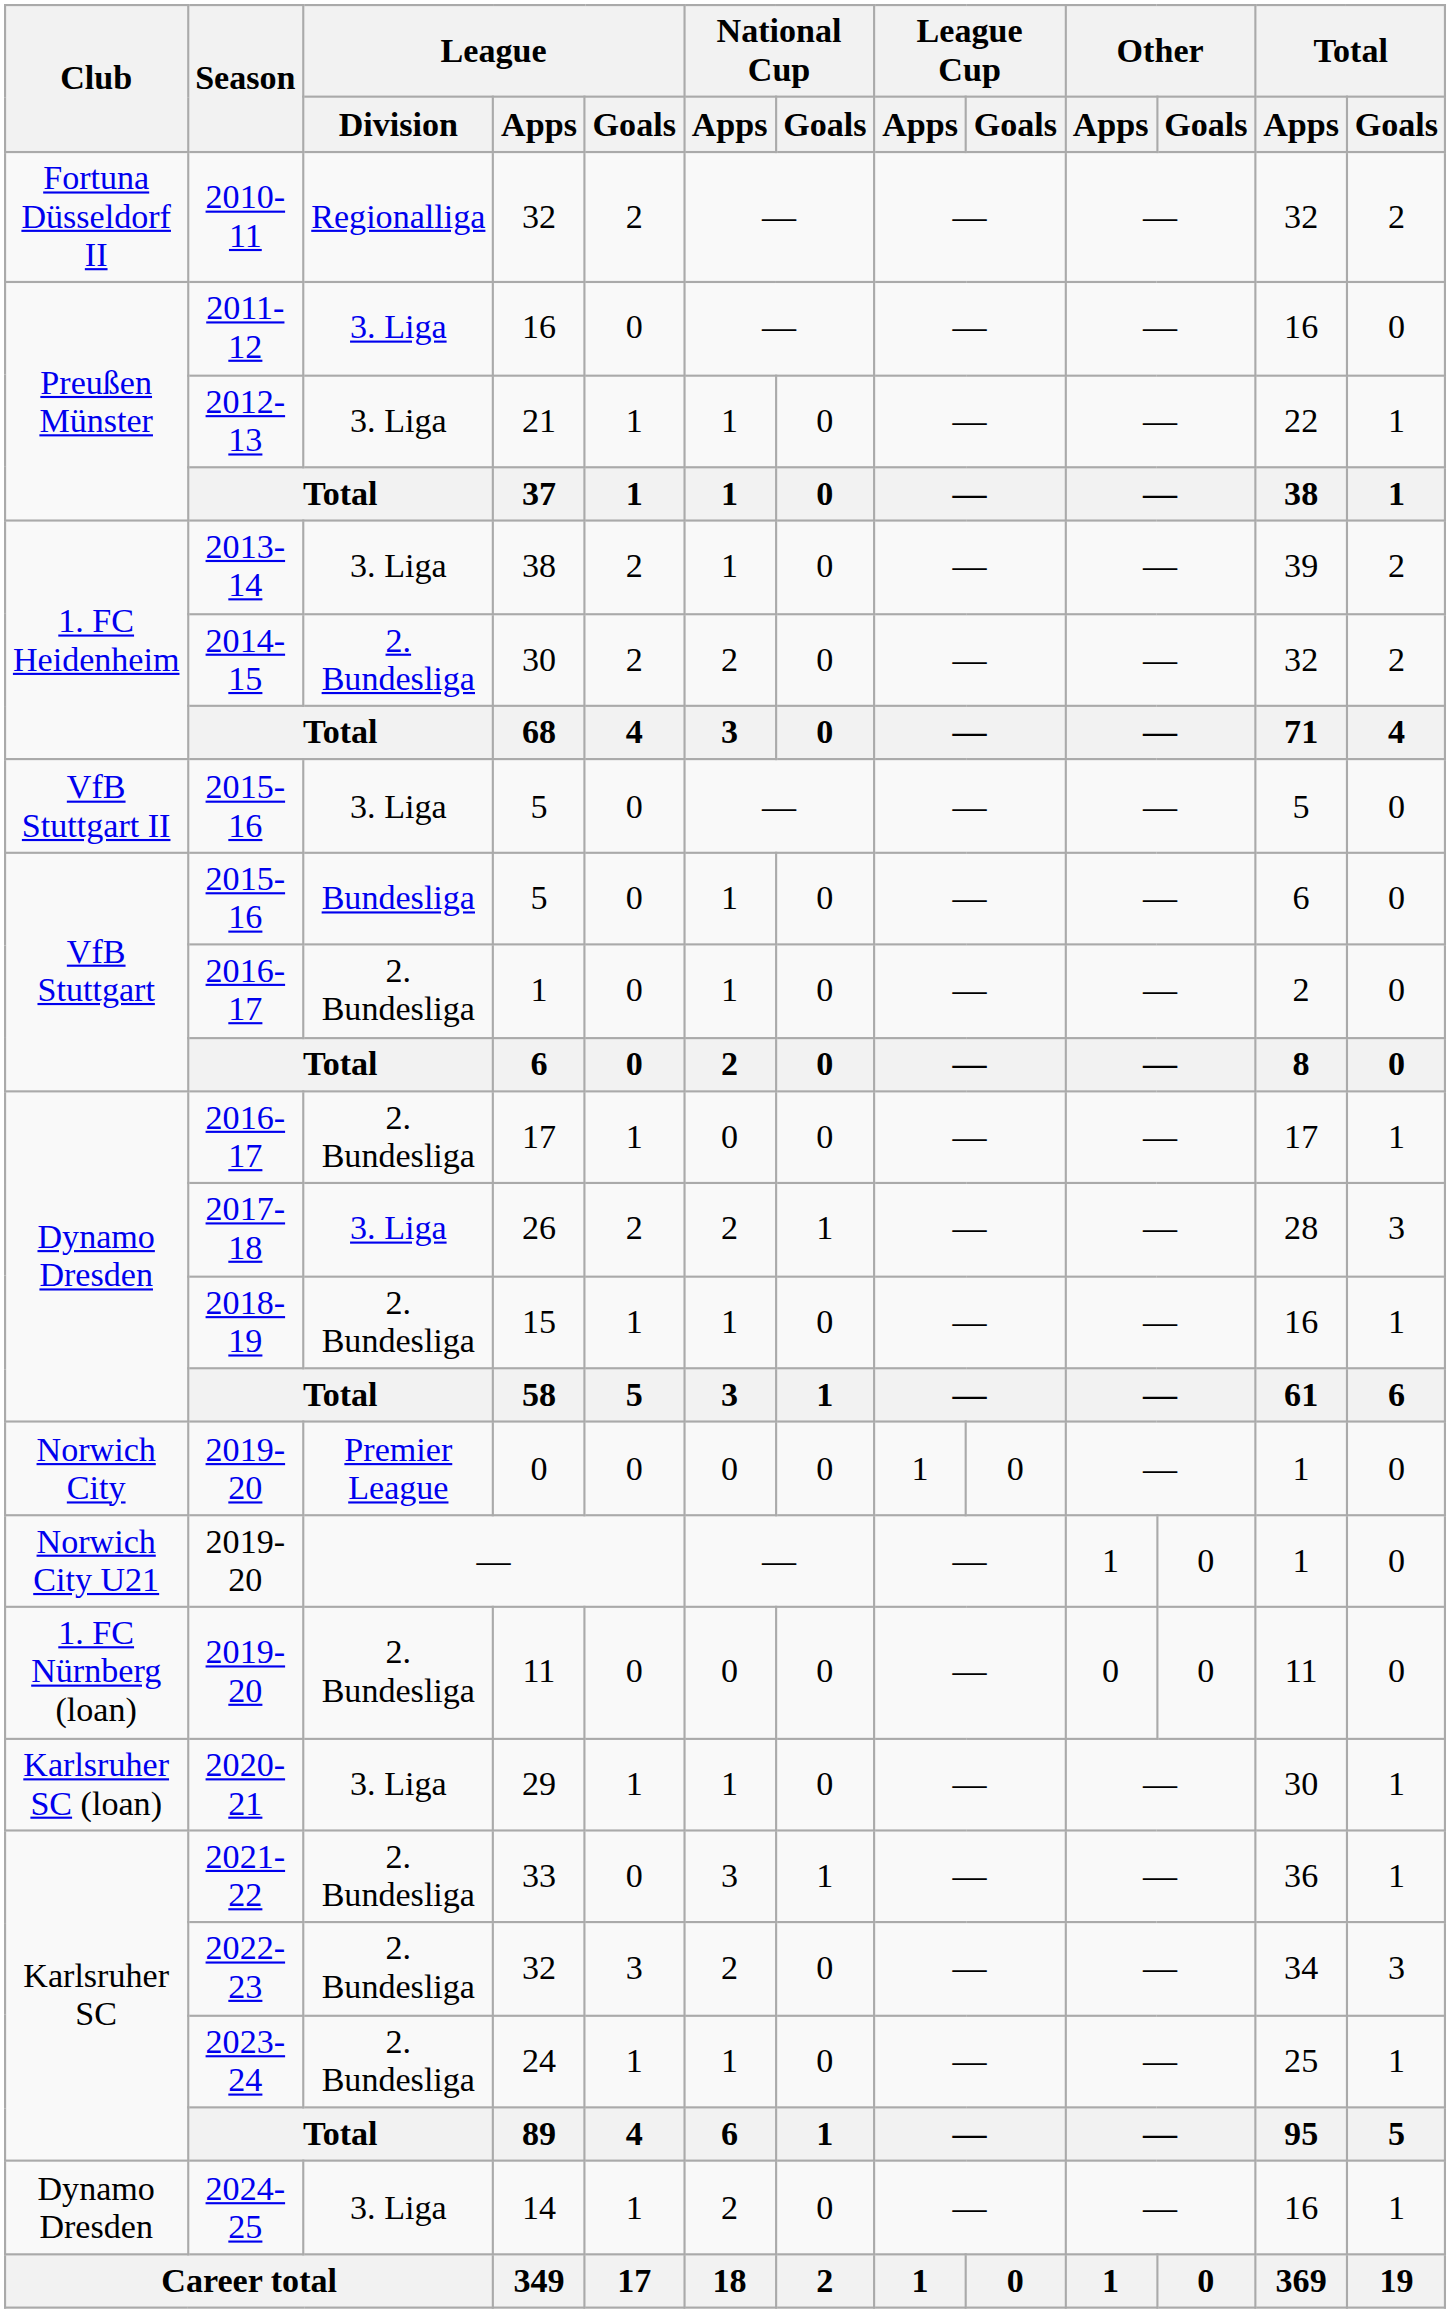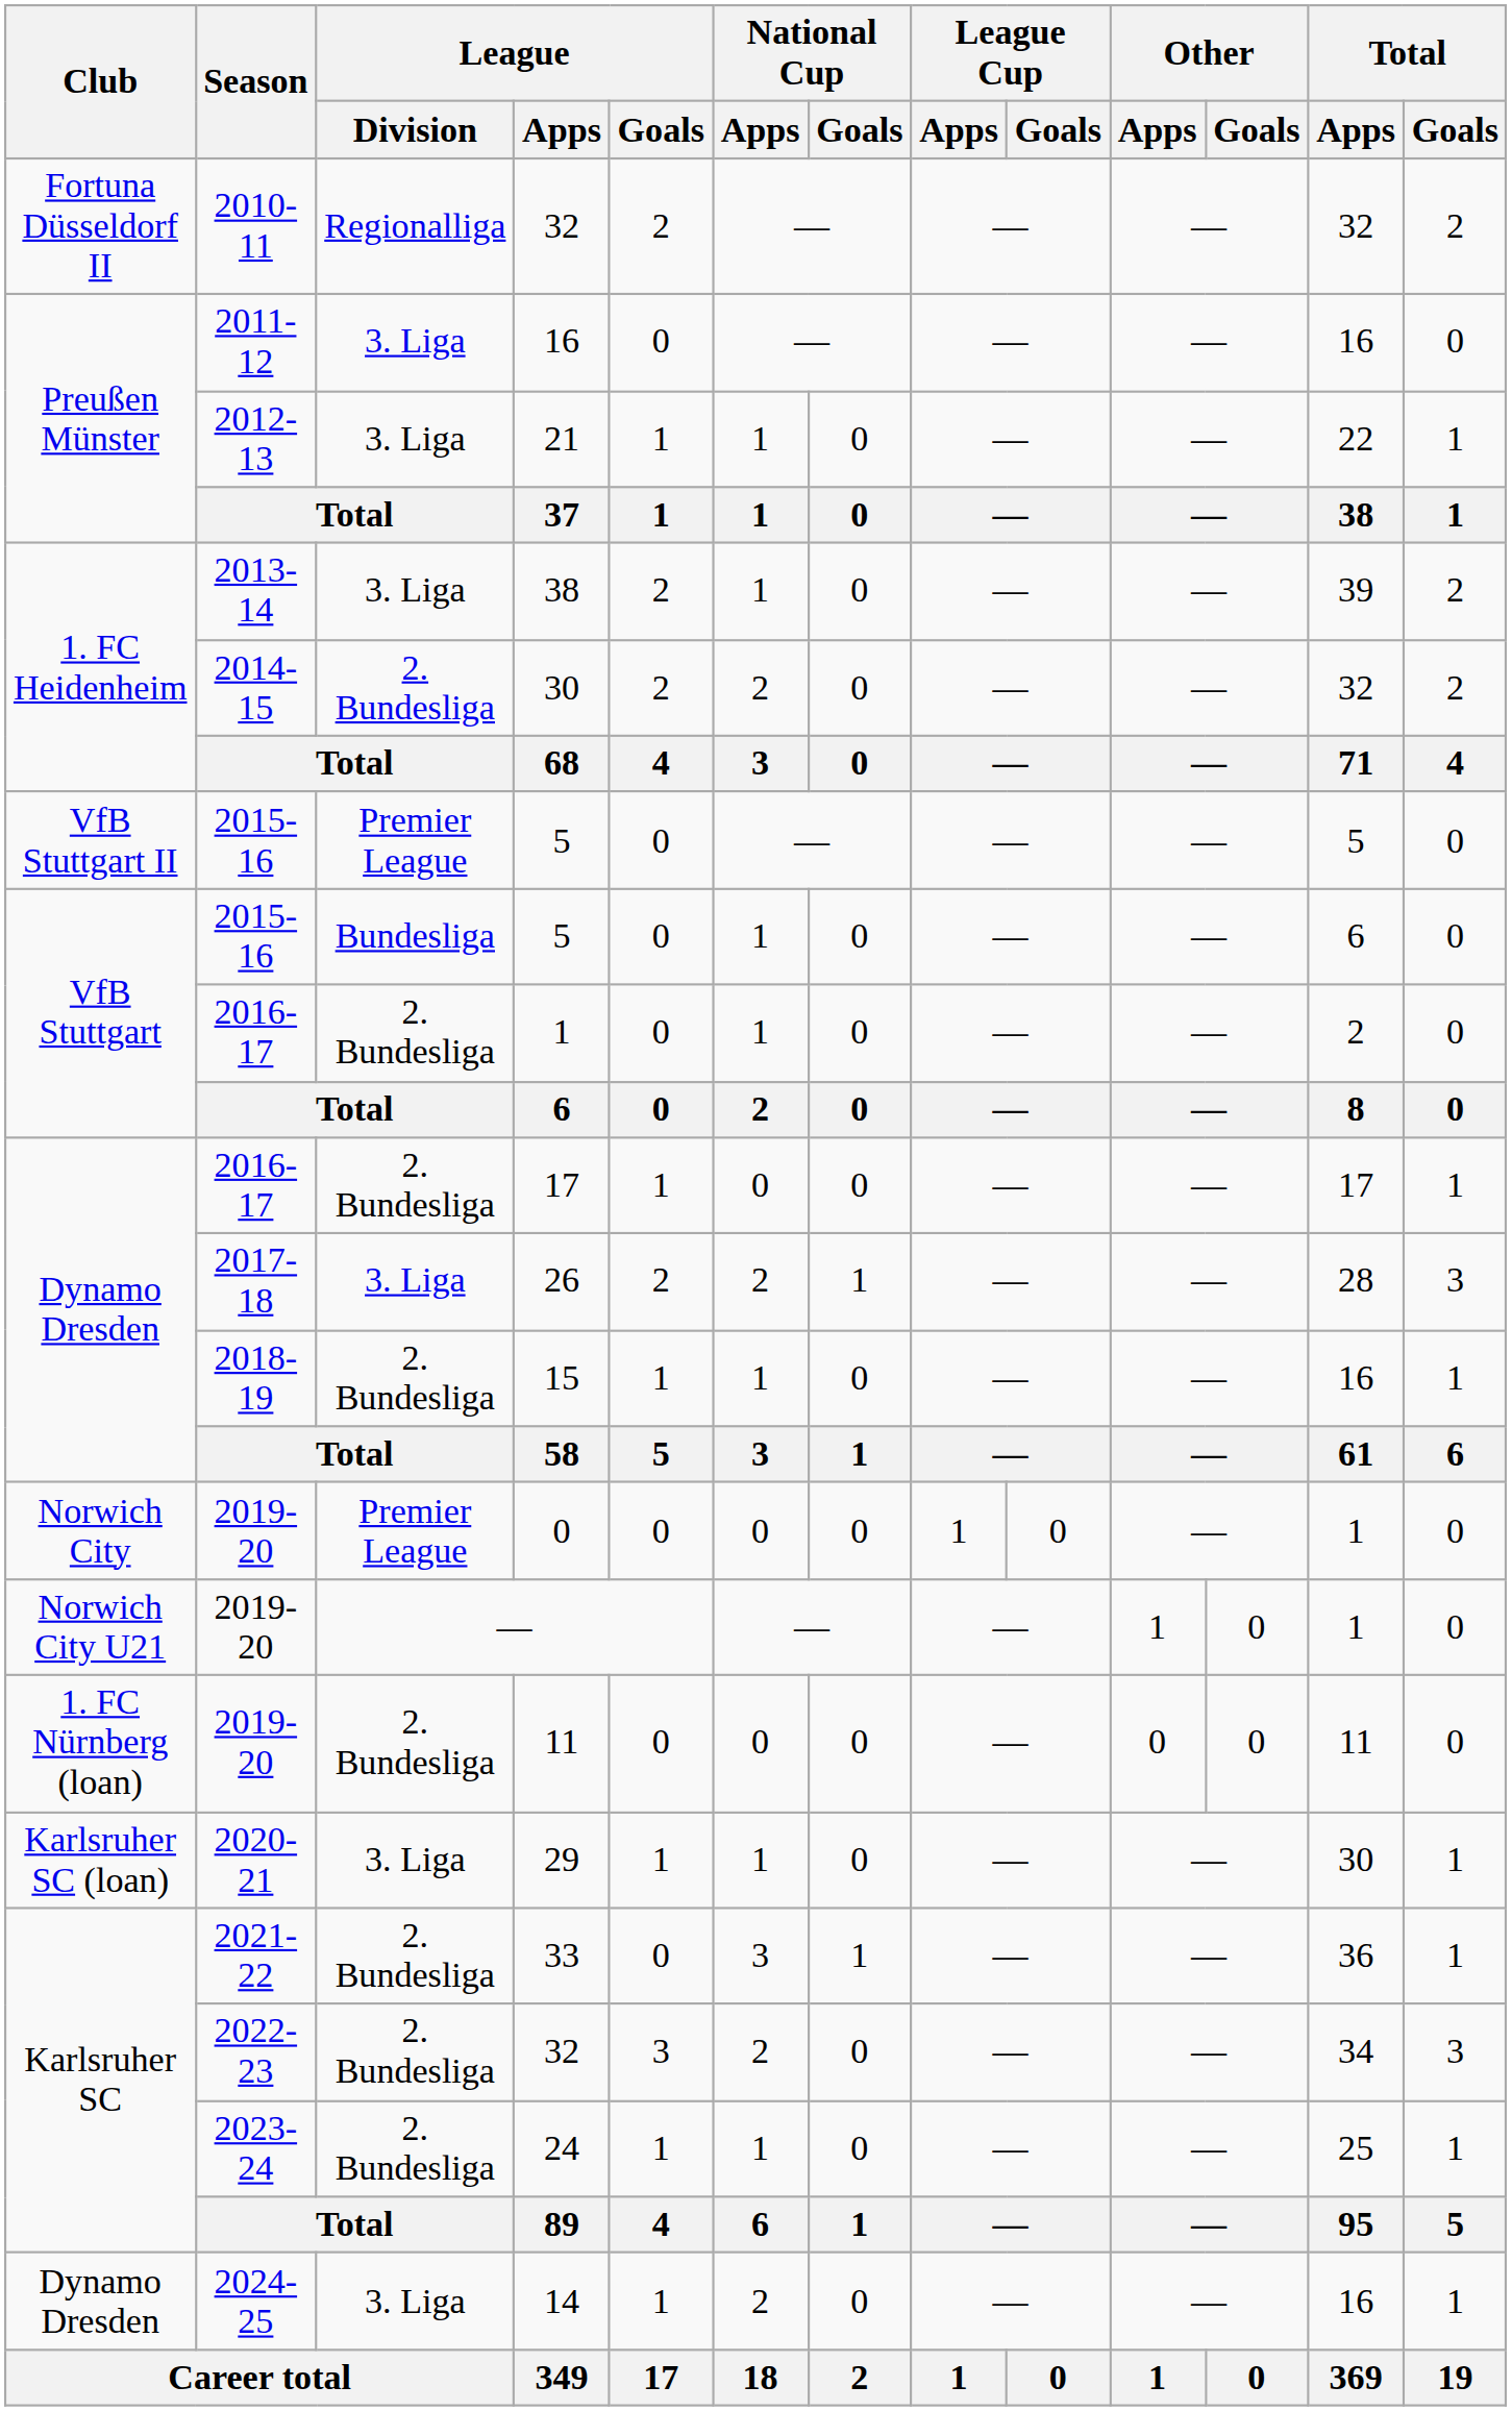VfB Stuttgart II / 5 | League / Division: 3. Liga -> Premier League
